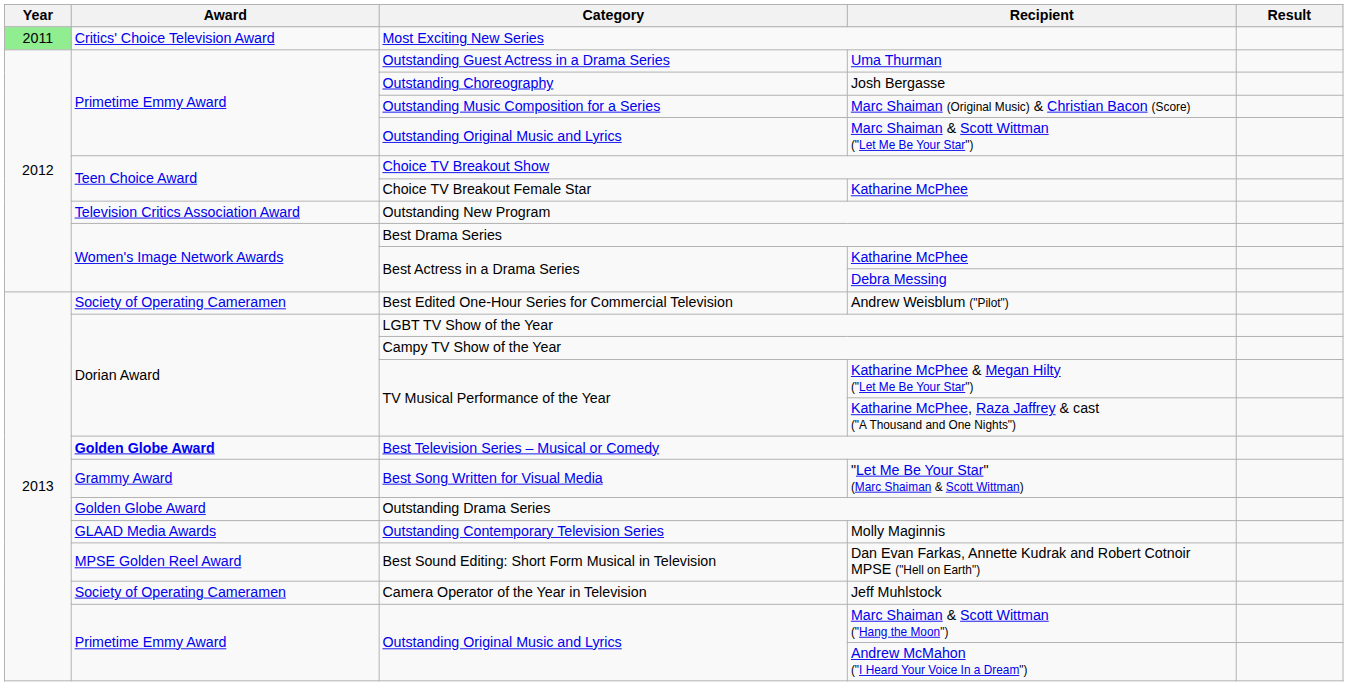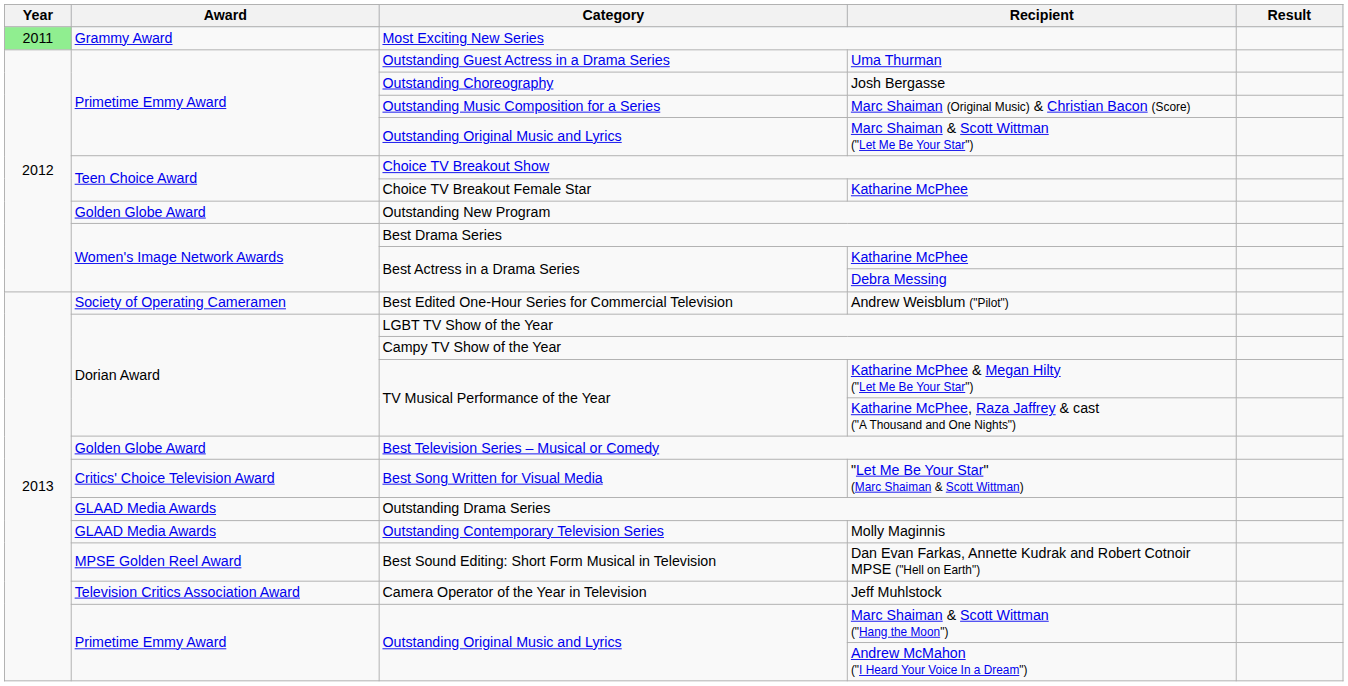Most Exciting New Series | Award: Critics' Choice Television Award -> Grammy Award
Outstanding New Program | Award: Television Critics Association Award -> Golden Globe Award
Best Television Series – Musical or Comedy | Award: bold -> normal
"Let Me Be Your Star" (Marc Shaiman & Scott Wittman) | Award: Grammy Award -> Critics' Choice Television Award
Outstanding Drama Series | Award: Golden Globe Award -> GLAAD Media Awards
Jeff Muhlstock | Award: Society of Operating Cameramen -> Television Critics Association Award
